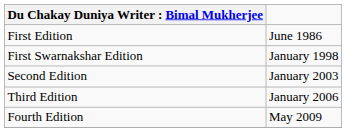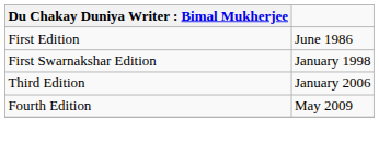- row: Second Edition | January 2003
